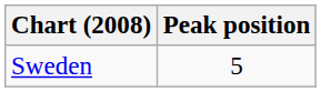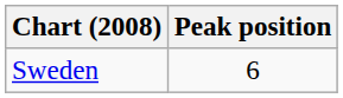Sweden | Peak position: 5 -> 6
